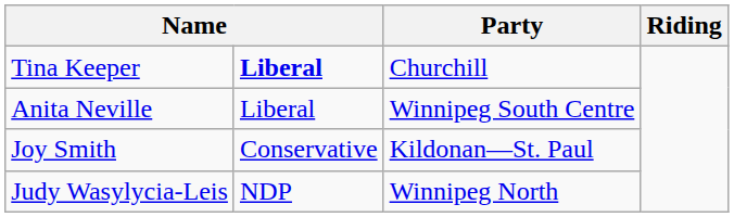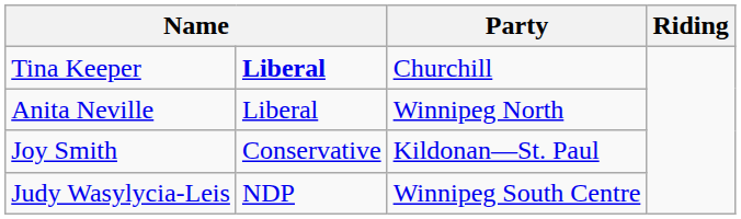Anita Neville | Party: Winnipeg South Centre -> Winnipeg North
Judy Wasylycia-Leis | Party: Winnipeg North -> Winnipeg South Centre
